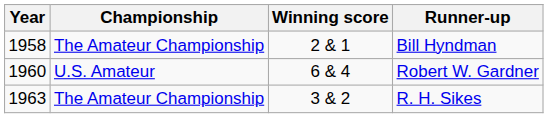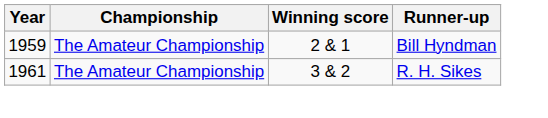Bill Hyndman | Year: 1958 -> 1959
- row: 1960 | U.S. Amateur | 6 & 4 | Robert W. Gardner
R. H. Sikes | Year: 1963 -> 1961
